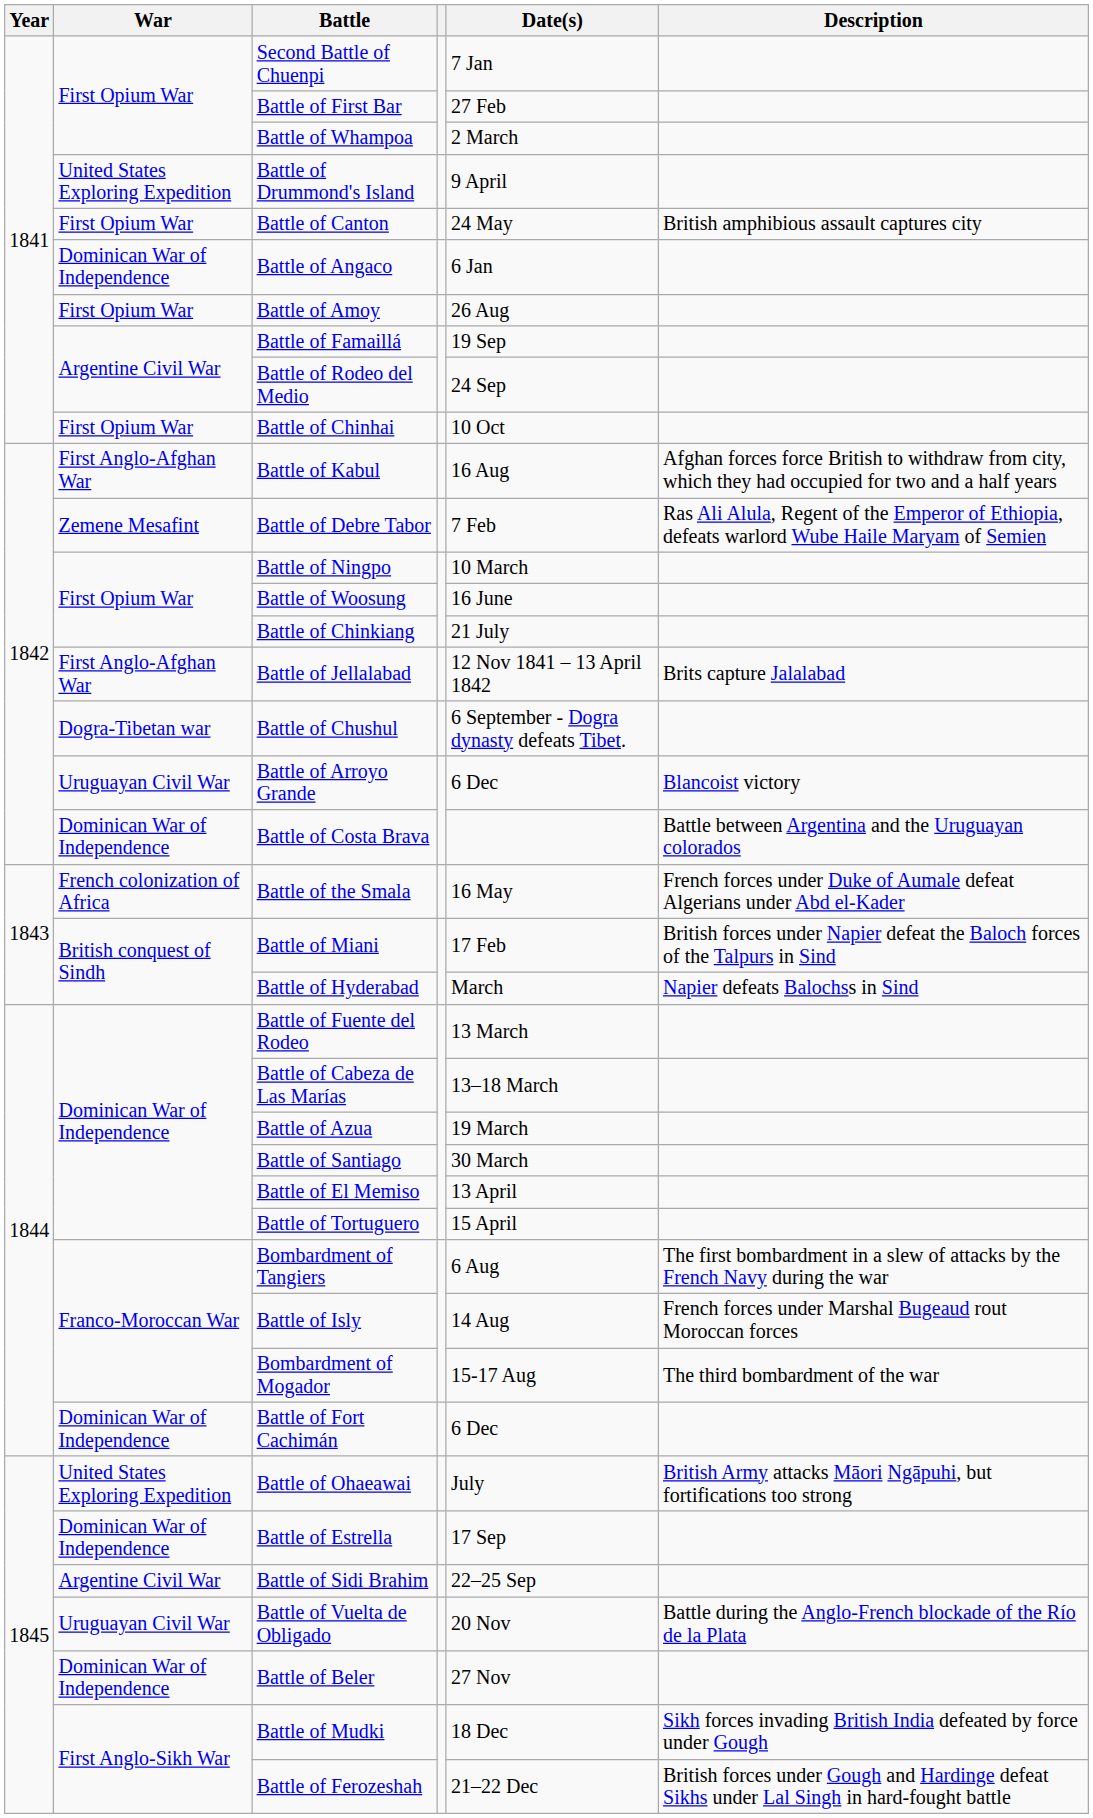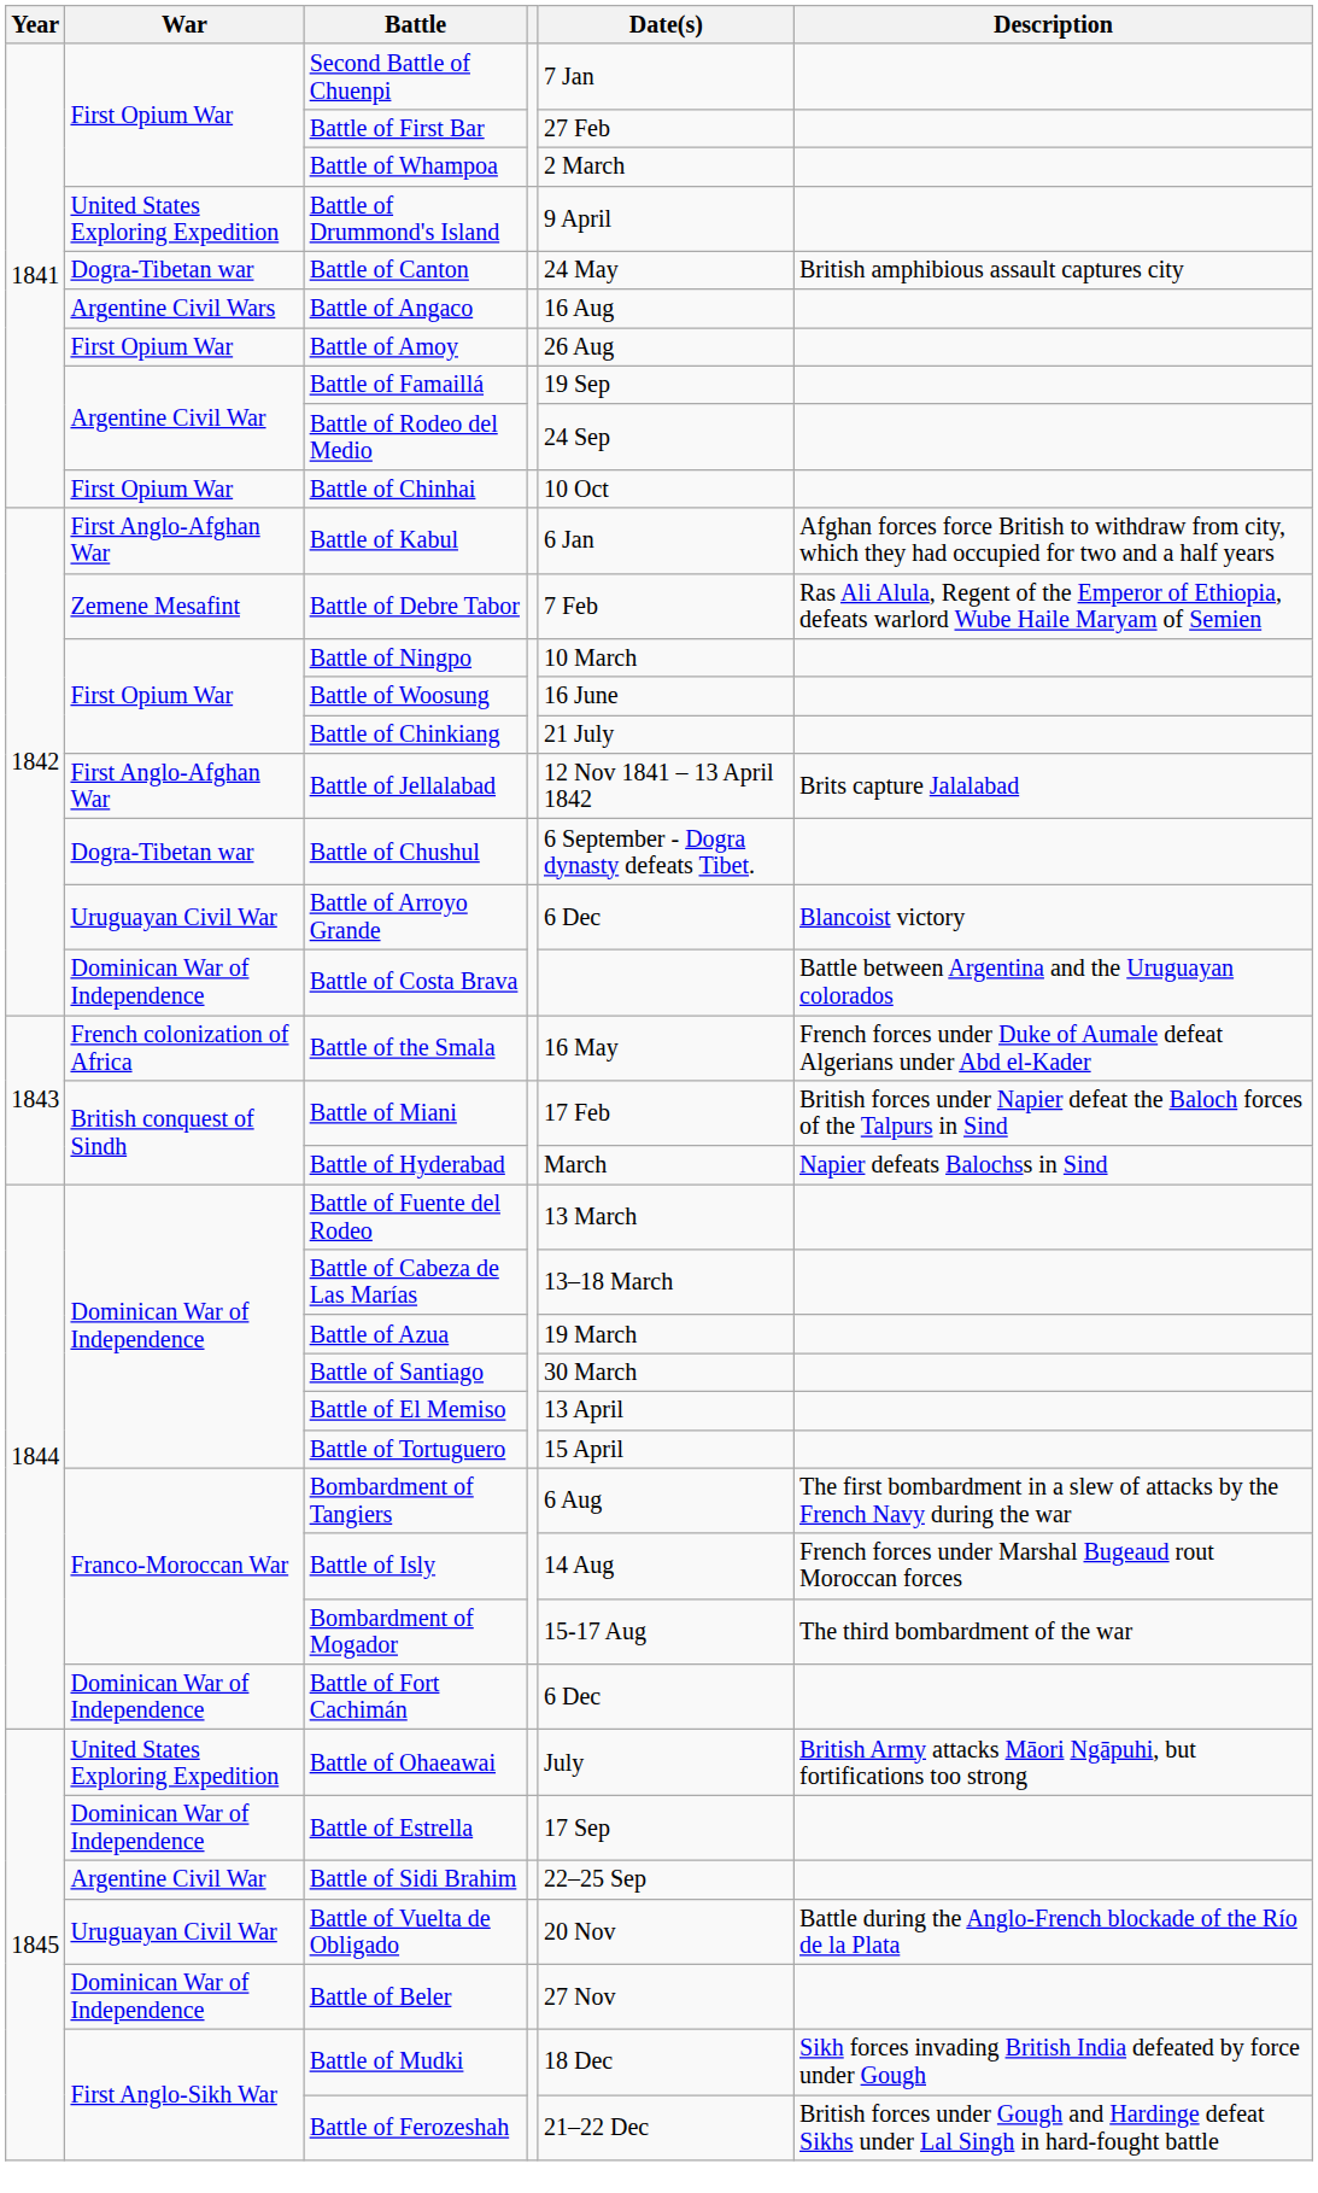Battle of Canton | War: First Opium War -> Dogra-Tibetan war
Battle of Angaco | War: Dominican War of Independence -> Argentine Civil Wars
Battle of Angaco | Date(s): 6 Jan -> 16 Aug
Battle of Kabul | Date(s): 16 Aug -> 6 Jan
